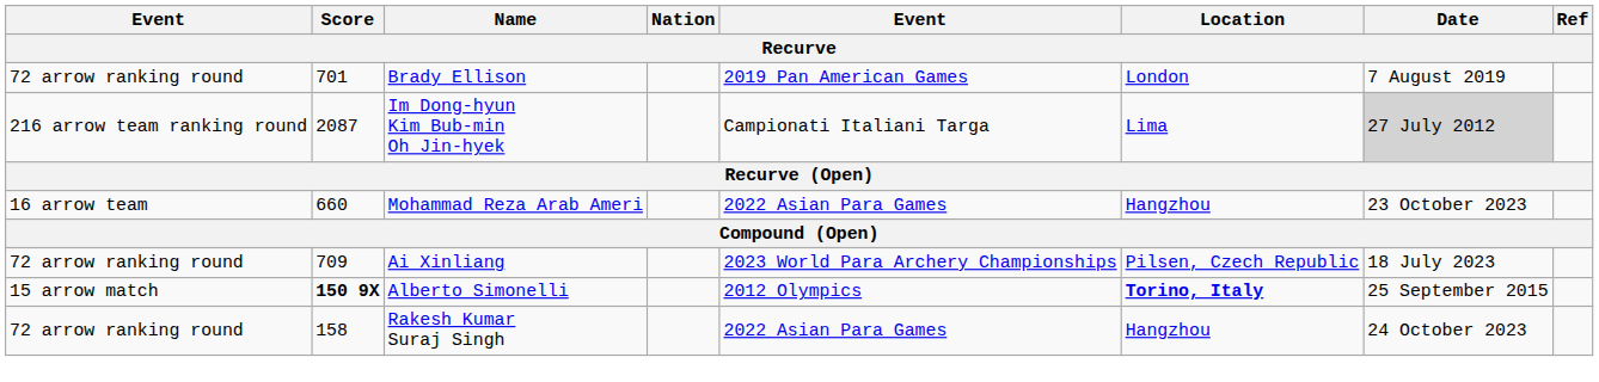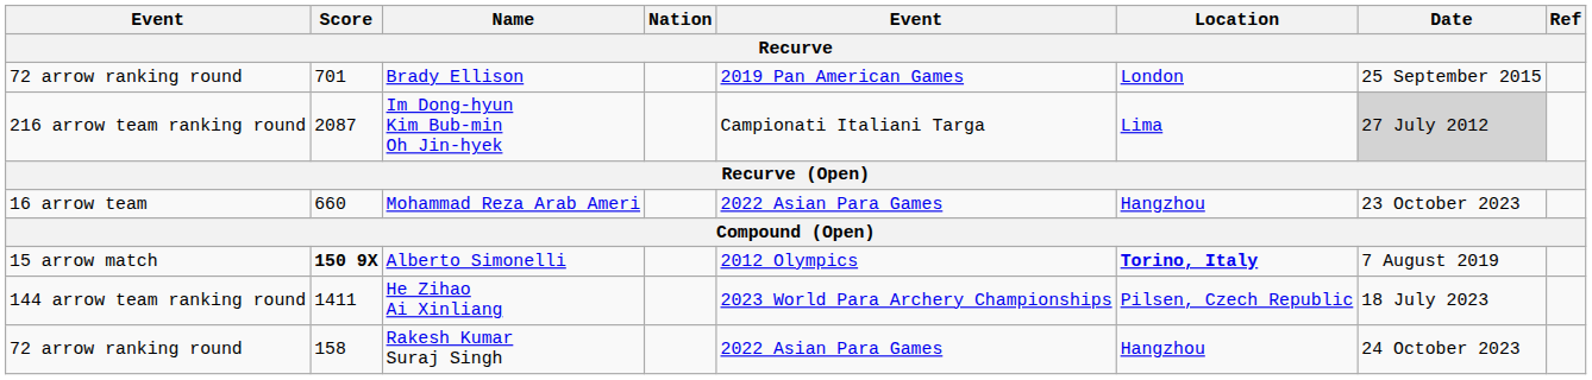Brady Ellison | Date: 7 August 2019 -> 25 September 2015
- row: 72 arrow ranking round | 709 | Ai Xinliang | 2023 World Para Archery Championships | Pilsen, Czech Republic | 18 July 2023
Alberto Simonelli | Date: 25 September 2015 -> 7 August 2019
+ row: 144 arrow team ranking round | 1411 | He Zihao Ai Xinliang | 2023 World Para Archery Championships | Pilsen, Czech Republic | 18 July 2023
